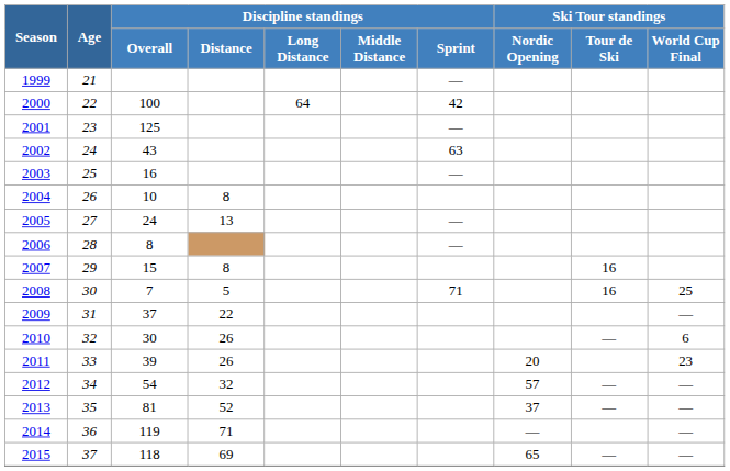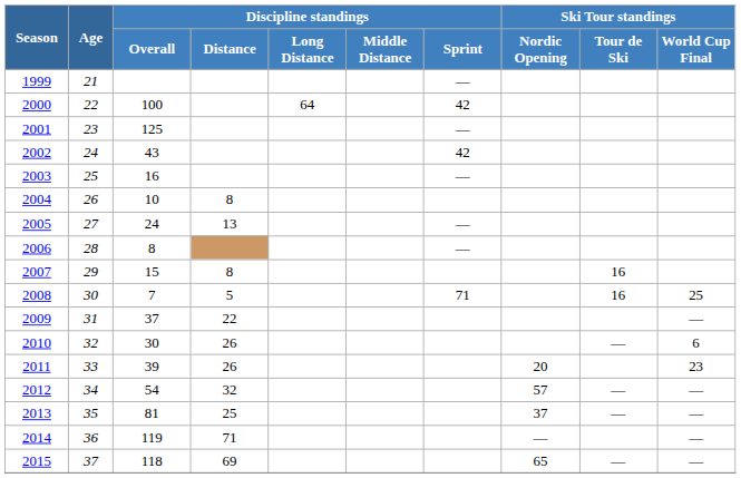2002 | Discipline standings / Sprint: 63 -> 42
2013 | Discipline standings / Distance: 52 -> 25
